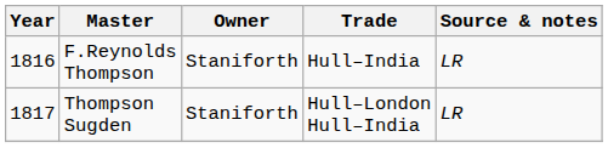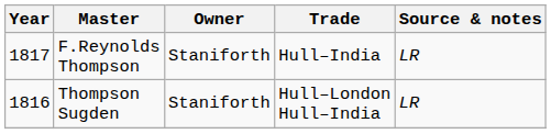F.Reynolds Thompson | Year: 1816 -> 1817
Thompson Sugden | Year: 1817 -> 1816
